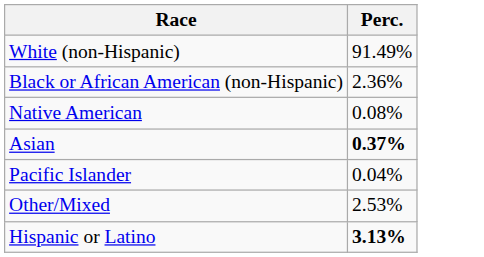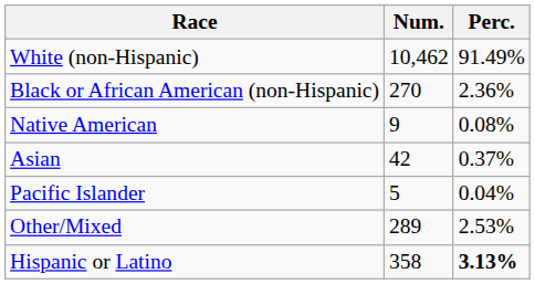+ column: Num. | 10,462 | 270 | 9 | 42 | 5 | 289 | 358
Asian | Perc.: bold -> normal
